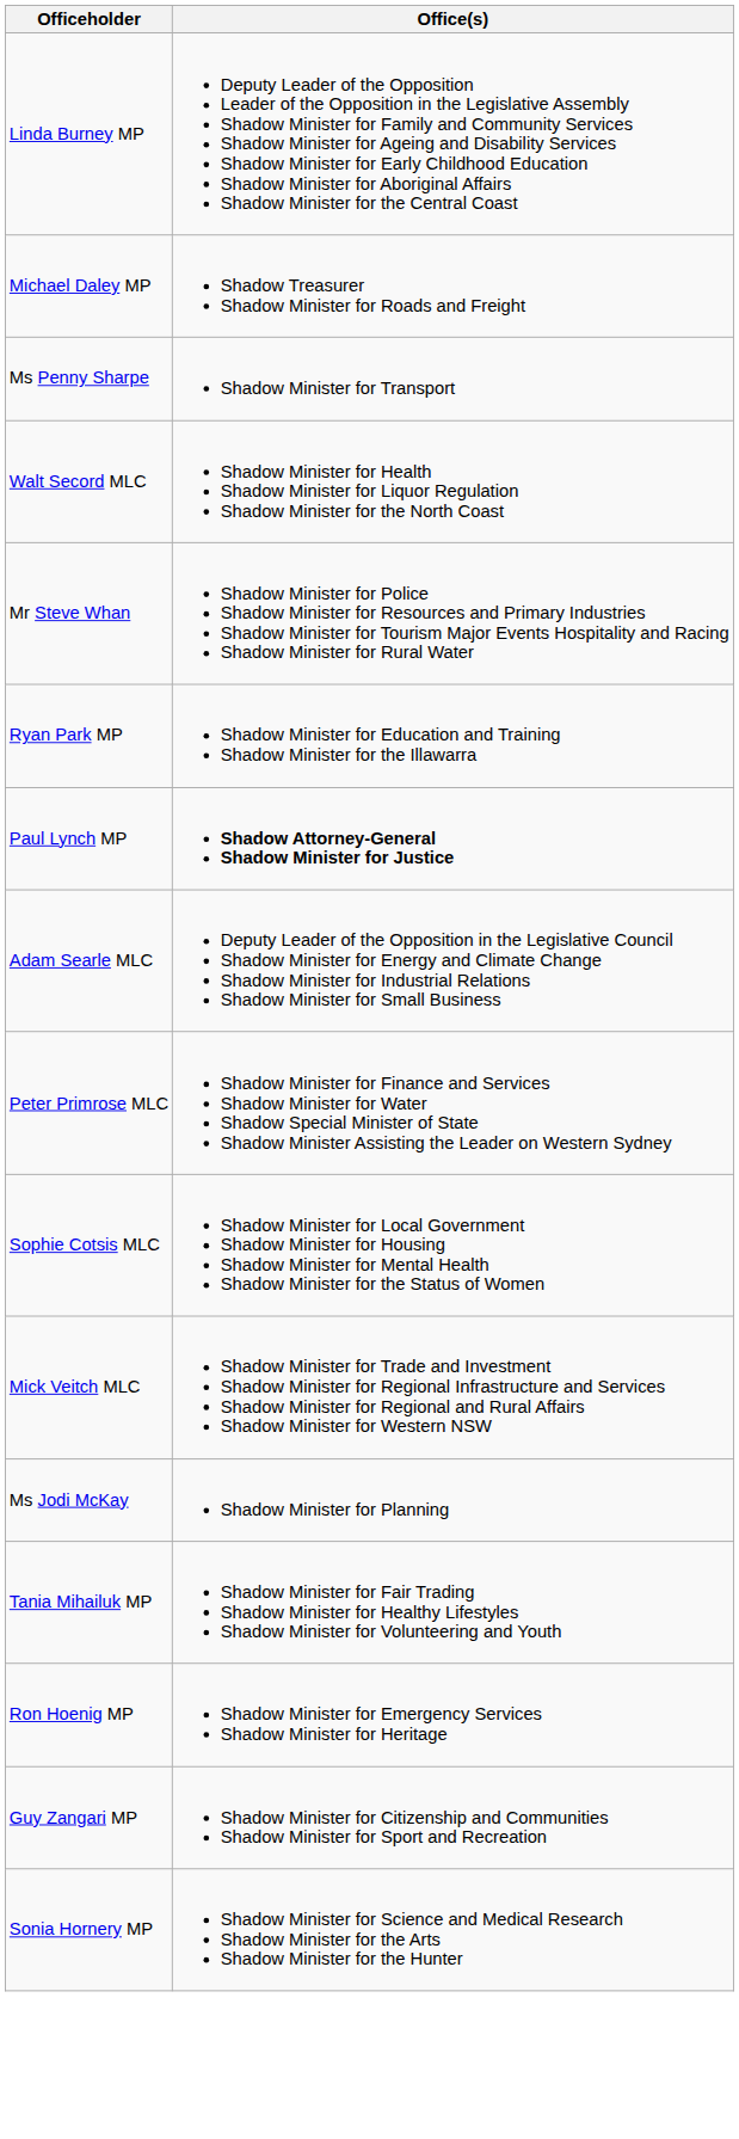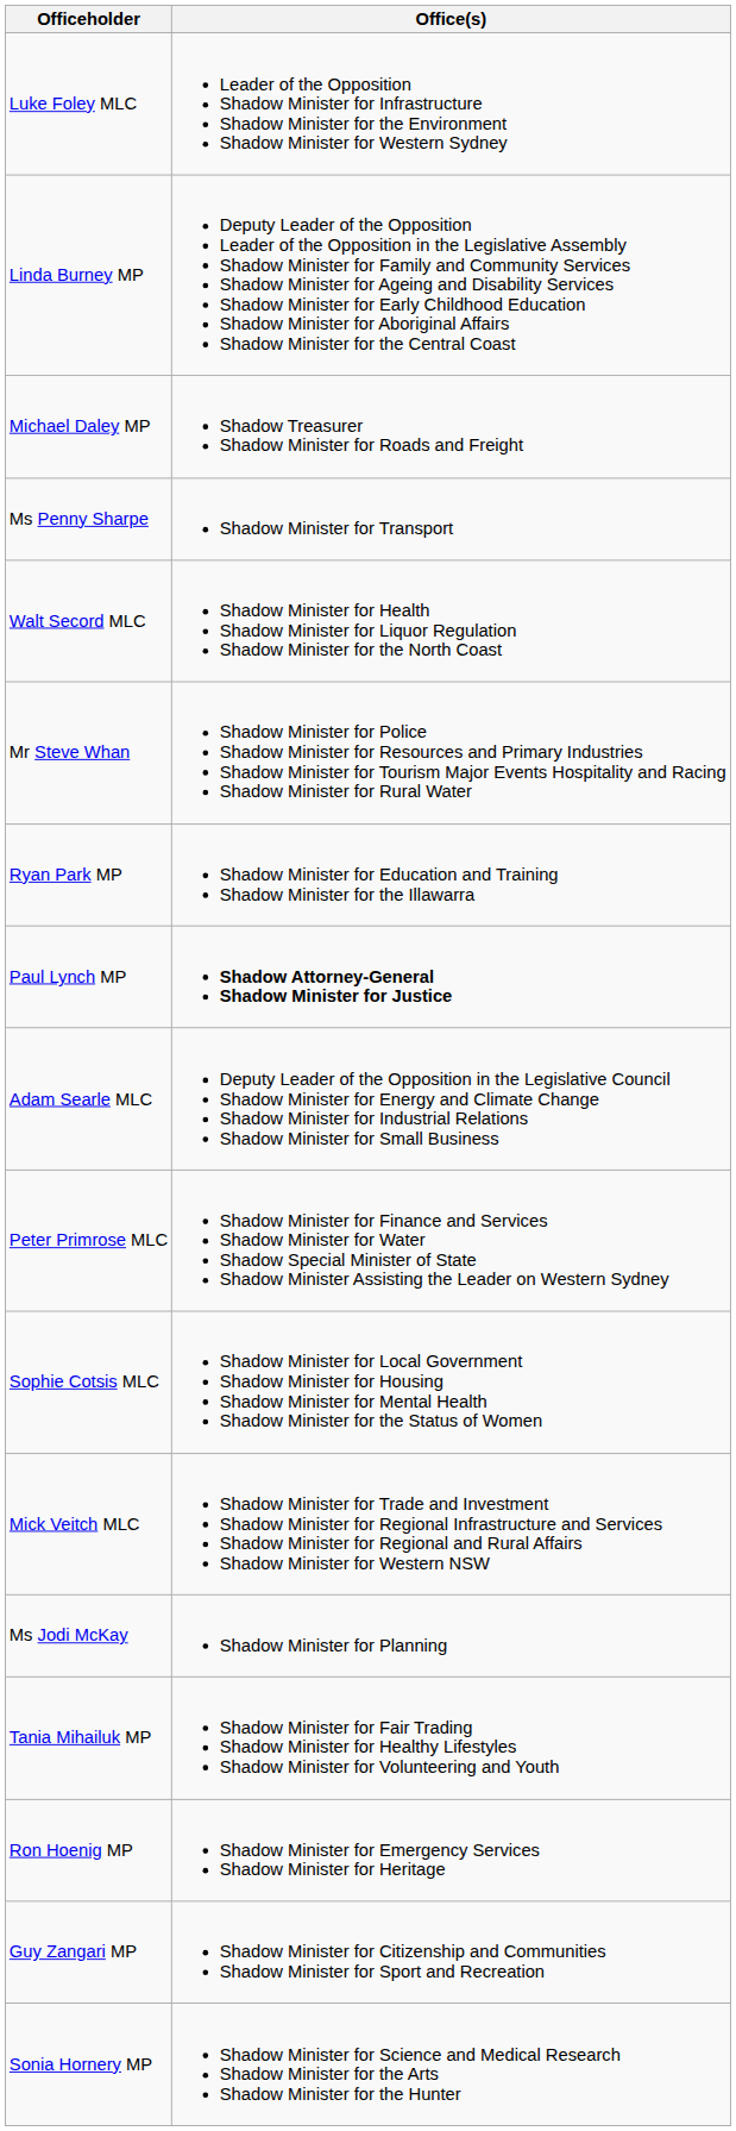+ row: Luke Foley MLC | Leader of the Opposition Shadow Minister for Infrastructure Shadow Minister for the Environment Shadow Minister for Western Sydney
